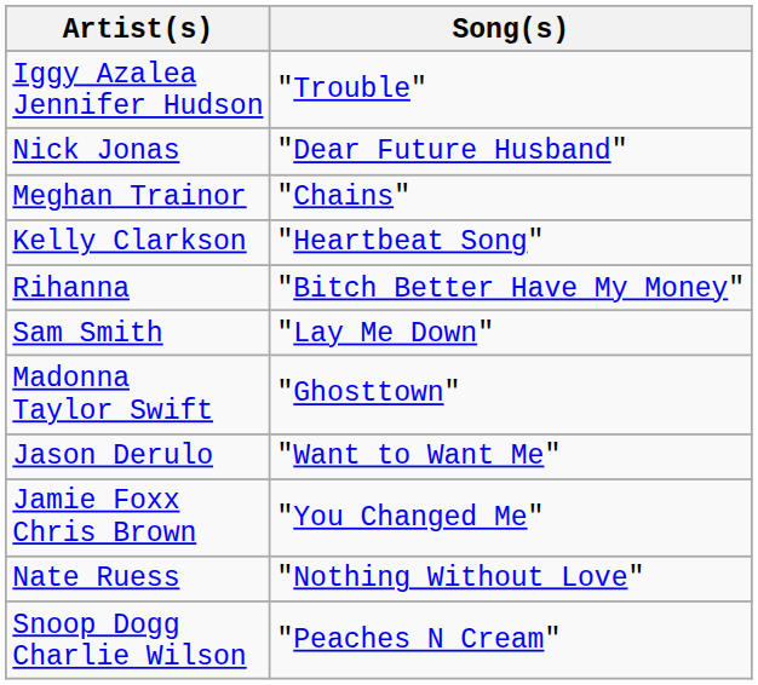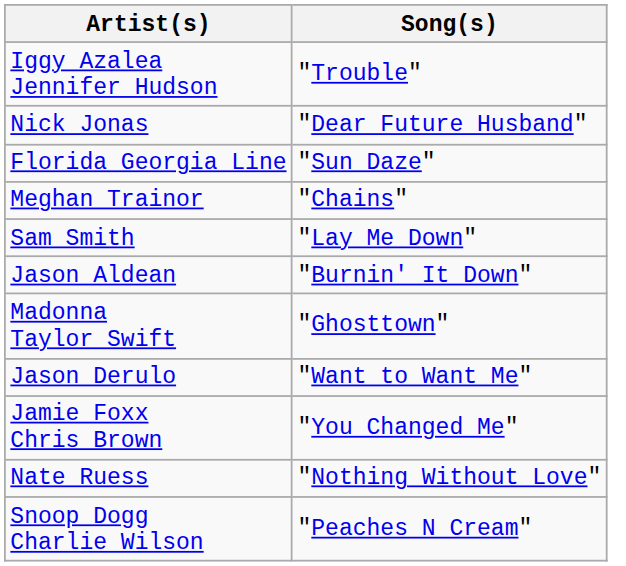+ row: Florida Georgia Line | "Sun Daze"
- row: Kelly Clarkson | "Heartbeat Song"
- row: Rihanna | "Bitch Better Have My Money"
+ row: Jason Aldean | "Burnin' It Down"
